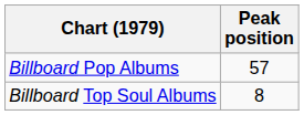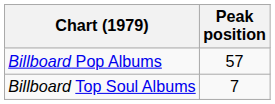Billboard Top Soul Albums | Peak position: 8 -> 7
